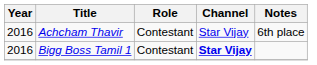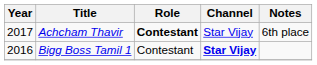Achcham Thavir | Year: 2016 -> 2017
Achcham Thavir | Role: normal -> bold
